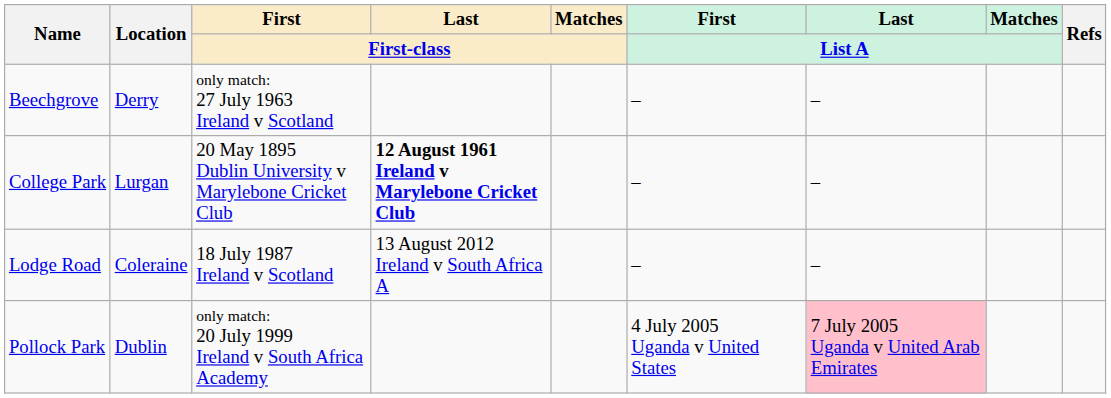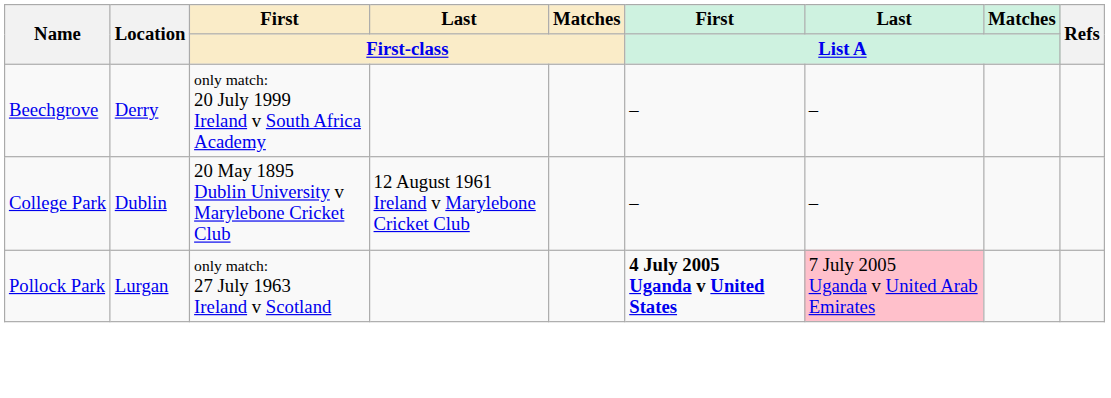Beechgrove | First / First-class: only match: 27 July 1963 Ireland v Scotland -> only match: 20 July 1999 Ireland v South Africa Academy
College Park | Location: Lurgan -> Dublin
College Park | Last / First-class: bold -> normal
- row: Lodge Road | Coleraine | 18 July 1987 Ireland v Scotland | 13 August 2012 Ireland v South Africa A | – | –
Pollock Park | Location: Dublin -> Lurgan
Pollock Park | First / First-class: only match: 20 July 1999 Ireland v South Africa Academy -> only match: 27 July 1963 Ireland v Scotland
Pollock Park | First / List A: normal -> bold
